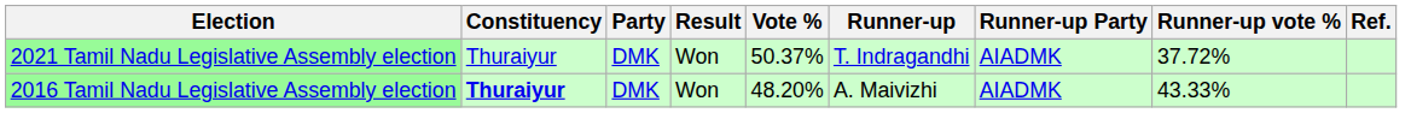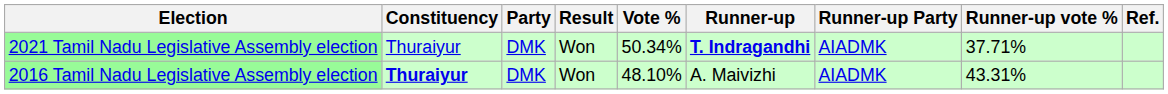2021 Tamil Nadu Legislative Assembly election | Vote %: 50.37% -> 50.34%
2021 Tamil Nadu Legislative Assembly election | Runner-up: normal -> bold
2021 Tamil Nadu Legislative Assembly election | Runner-up vote %: 37.72% -> 37.71%
2016 Tamil Nadu Legislative Assembly election | Vote %: 48.20% -> 48.10%
2016 Tamil Nadu Legislative Assembly election | Runner-up vote %: 43.33% -> 43.31%
